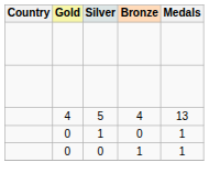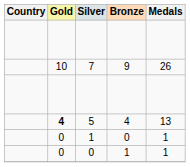+ row: 10 | 7 | 9 | 26
5 | Gold: normal -> bold
